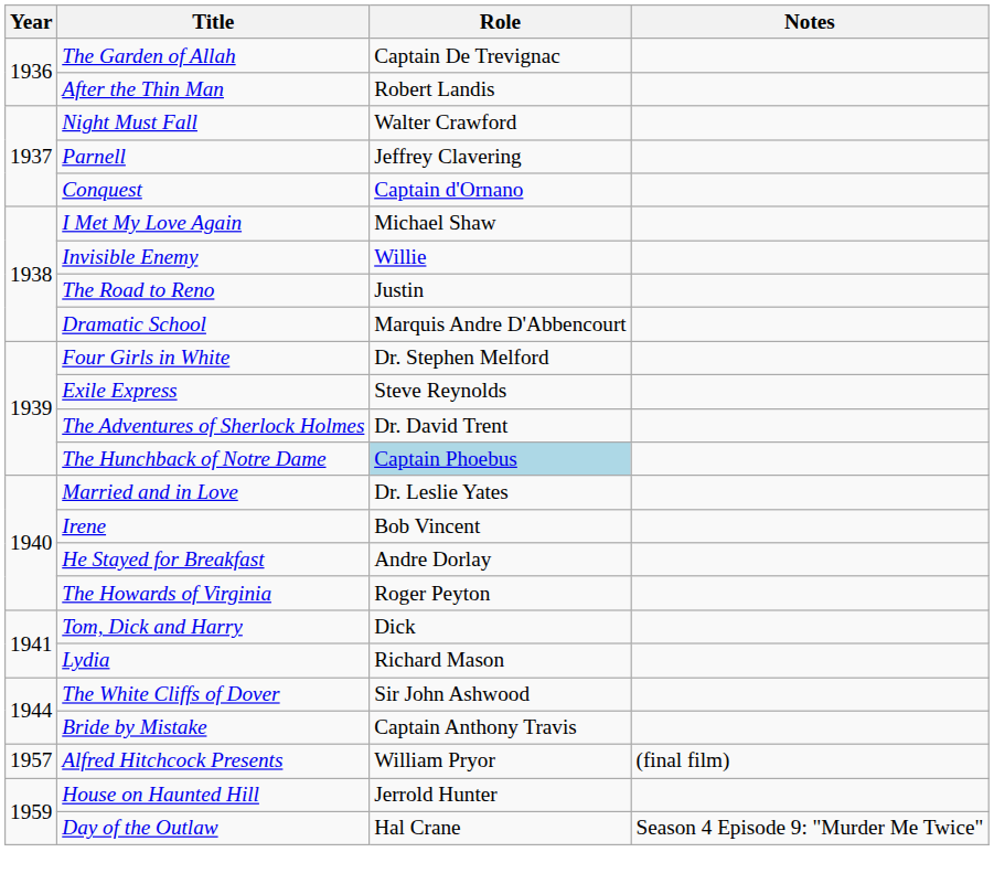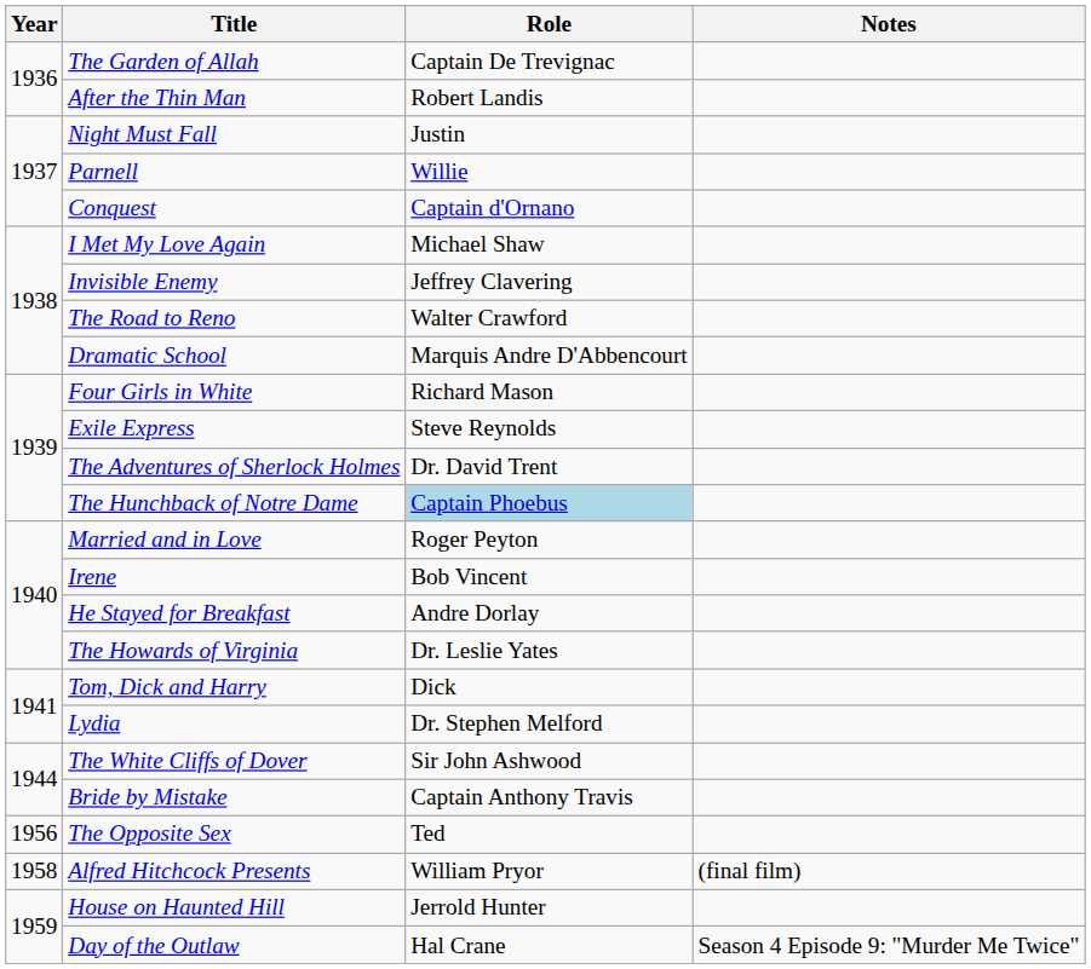Night Must Fall | Role: Walter Crawford -> Justin
Parnell | Role: Jeffrey Clavering -> Willie
Invisible Enemy | Role: Willie -> Jeffrey Clavering
The Road to Reno | Role: Justin -> Walter Crawford
Four Girls in White | Role: Dr. Stephen Melford -> Richard Mason
Married and in Love | Role: Dr. Leslie Yates -> Roger Peyton
The Howards of Virginia | Role: Roger Peyton -> Dr. Leslie Yates
Lydia | Role: Richard Mason -> Dr. Stephen Melford
+ row: 1956 | The Opposite Sex | Ted
Alfred Hitchcock Presents | Year: 1957 -> 1958
